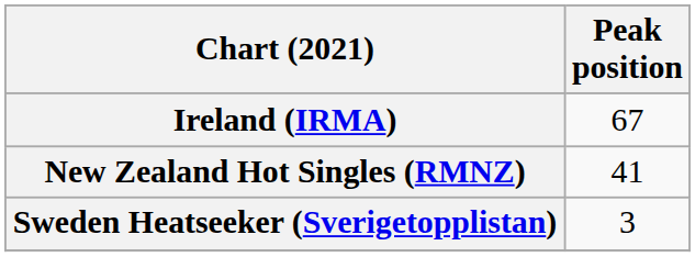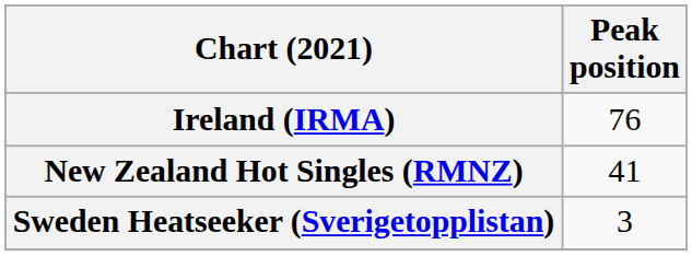Ireland (IRMA) | Peak position: 67 -> 76
